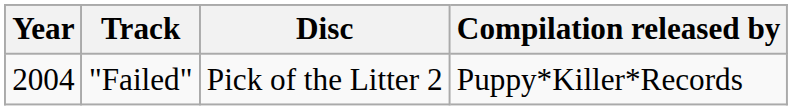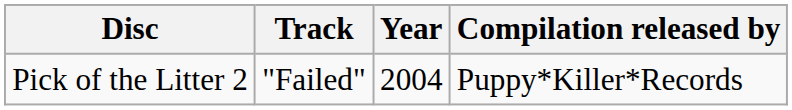columns swapped: Year <-> Disc
